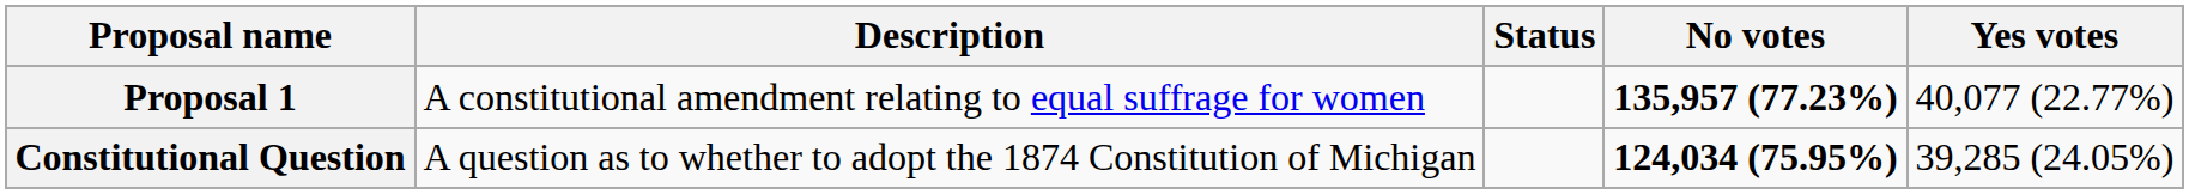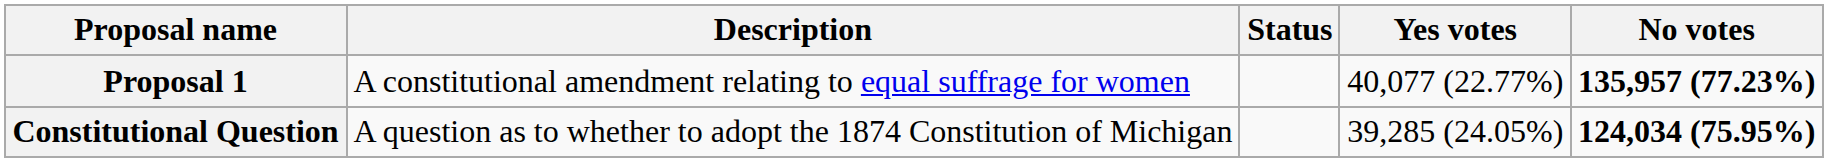columns swapped: Yes votes <-> No votes
